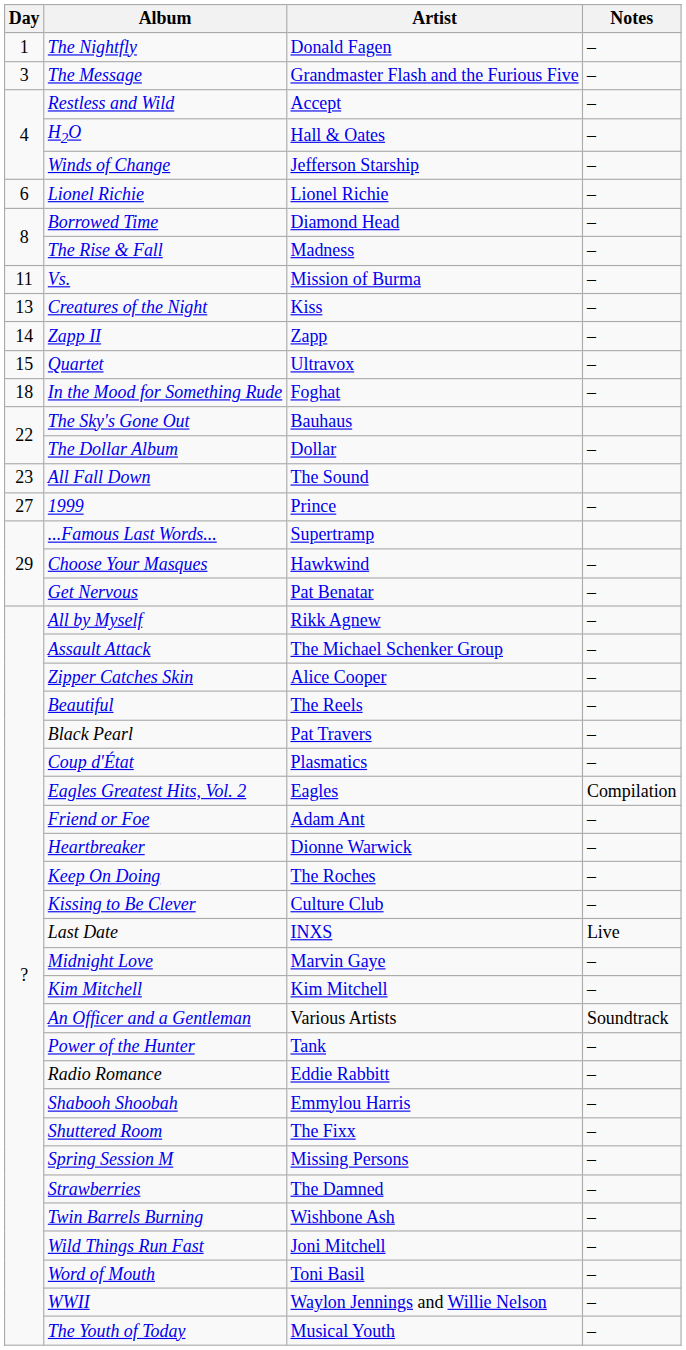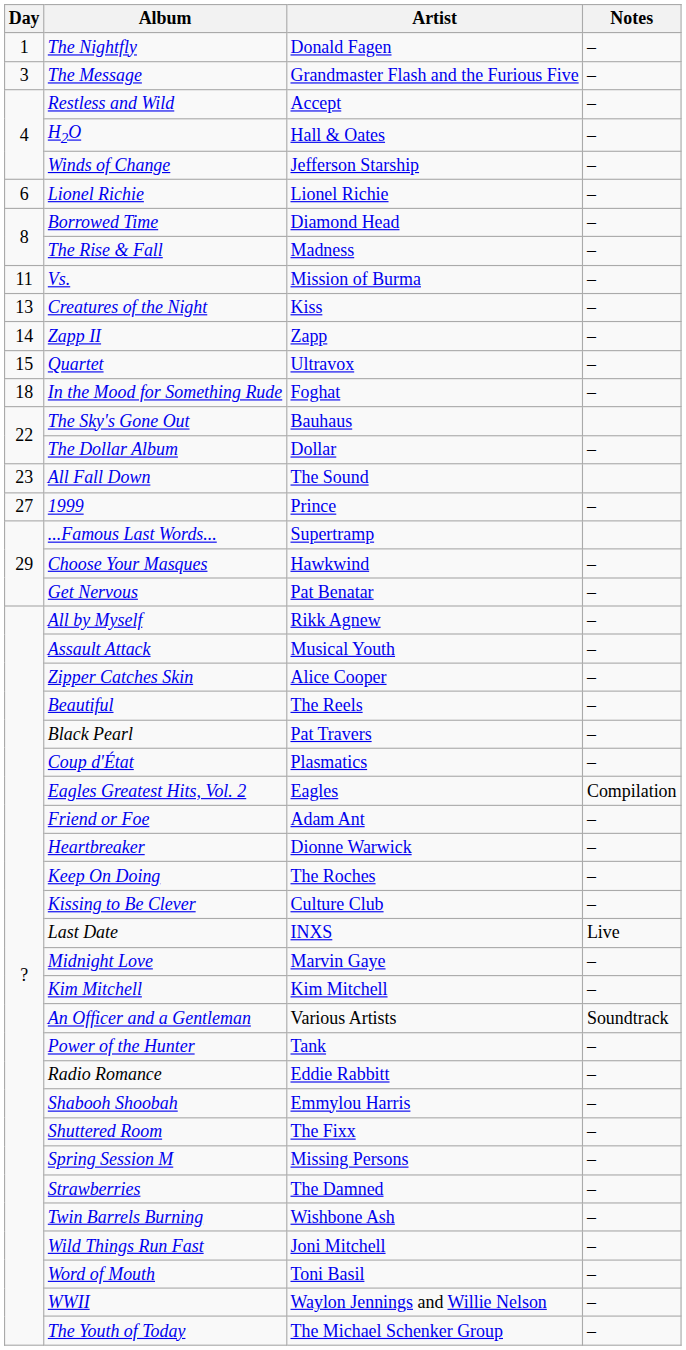Assault Attack | Artist: The Michael Schenker Group -> Musical Youth
The Youth of Today | Artist: Musical Youth -> The Michael Schenker Group
